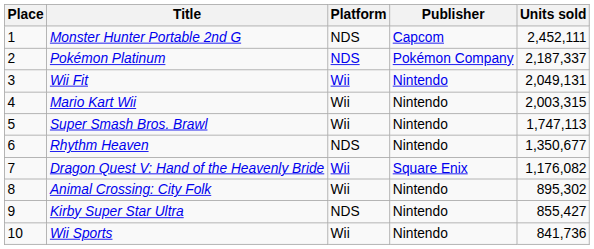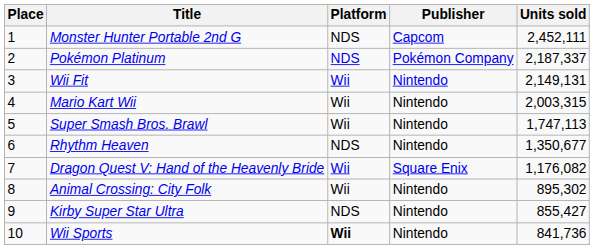Wii Fit | Units sold: 2,049,131 -> 2,149,131
Wii Sports | Platform: normal -> bold
